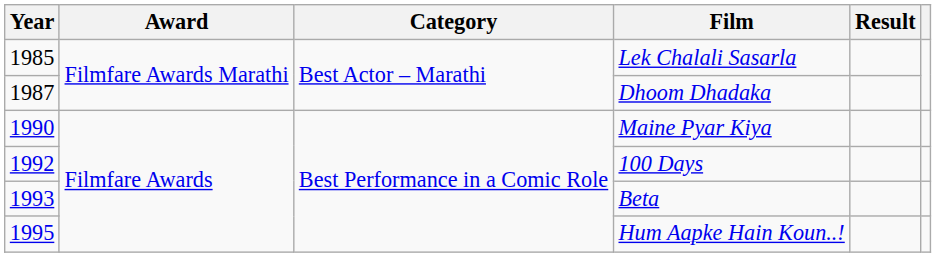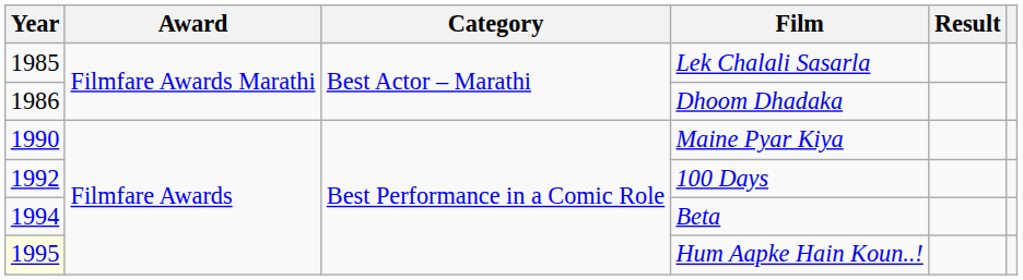Dhoom Dhadaka | Year: 1987 -> 1986
Beta | Year: 1993 -> 1994
Hum Aapke Hain Koun..! | Year: no background -> lightyellow background
